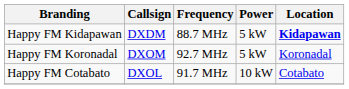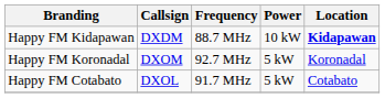Happy FM Kidapawan | Power: 5 kW -> 10 kW
Happy FM Cotabato | Power: 10 kW -> 5 kW
